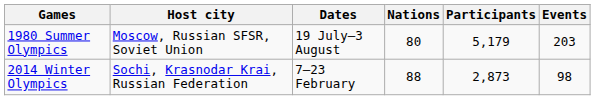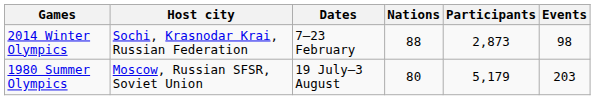rows swapped: 1980 Summer Olympics <-> 2014 Winter Olympics
